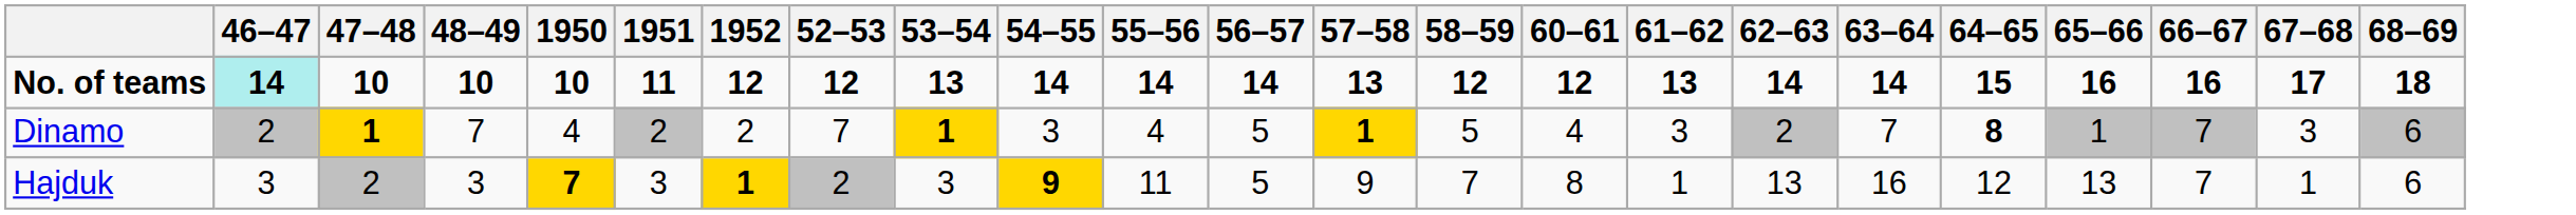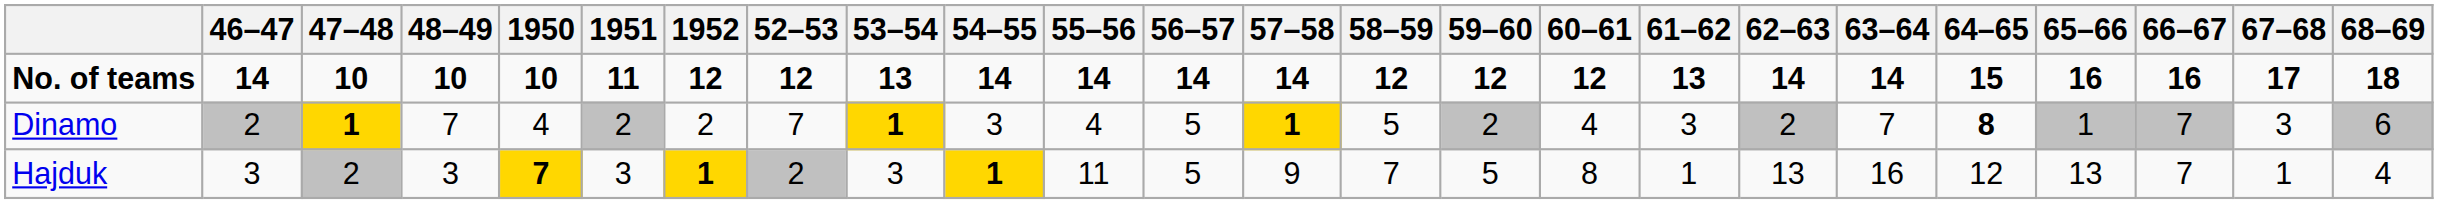+ column: 59–60 | 12 | 2 | 5
No. of teams | 46–47: paleturquoise background -> no background
No. of teams | 57–58: 13 -> 14
Hajduk | 54–55: 9 -> 1
Hajduk | 68–69: 6 -> 4
